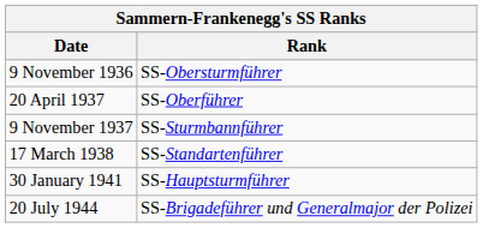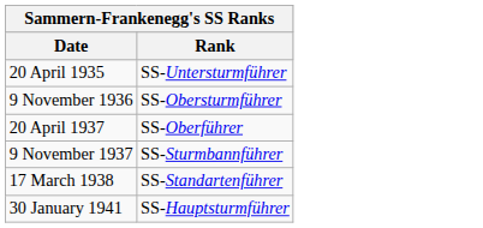+ row: 20 April 1935 | SS-Untersturmführer
- row: 20 July 1944 | SS-Brigadeführer und Generalmajor der Polizei
